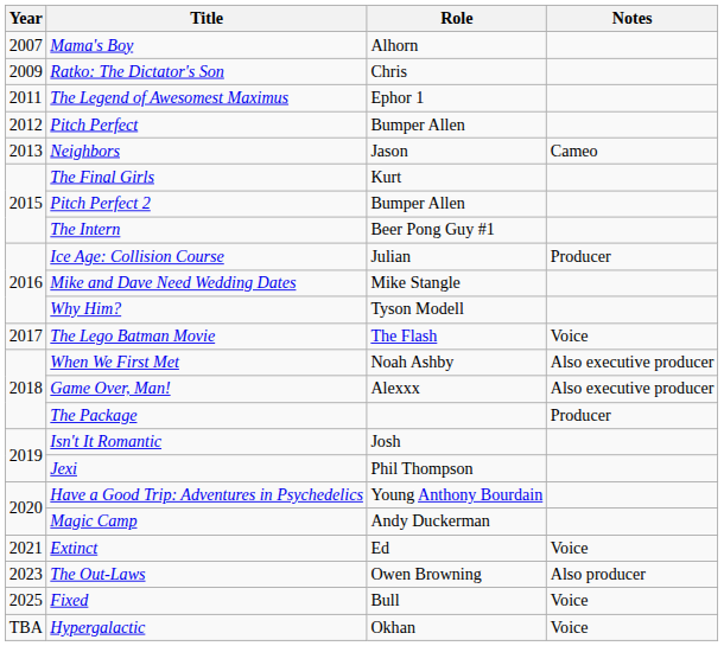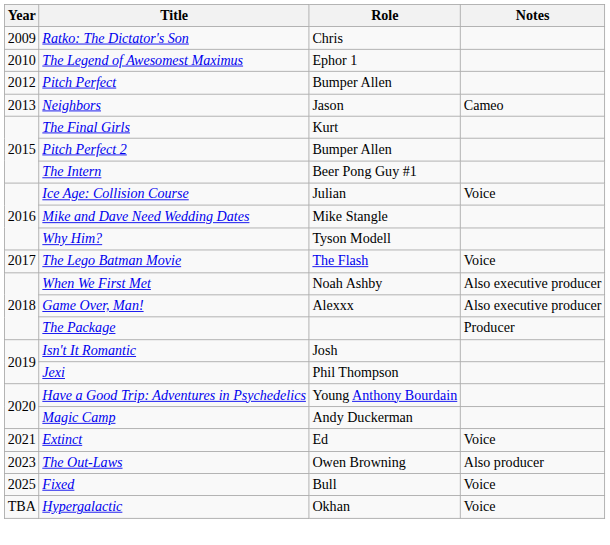- row: 2007 | Mama's Boy | Alhorn
The Legend of Awesomest Maximus | Year: 2011 -> 2010
Ice Age: Collision Course | Notes: Producer -> Voice
